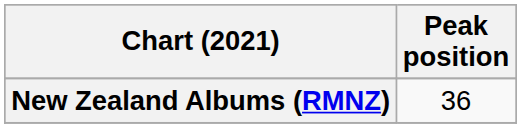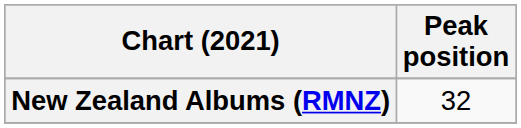New Zealand Albums (RMNZ) | Peak position: 36 -> 32
